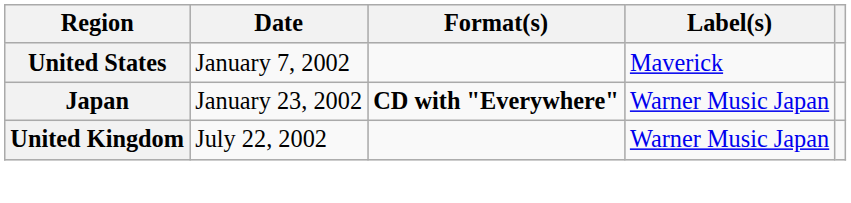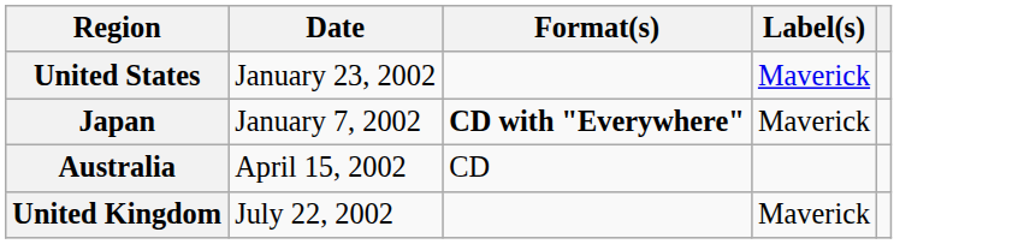United States | Date: January 7, 2002 -> January 23, 2002
Japan | Date: January 23, 2002 -> January 7, 2002
Japan | Label(s): Warner Music Japan -> Maverick
+ row: Australia | April 15, 2002 | CD
United Kingdom | Label(s): Warner Music Japan -> Maverick
